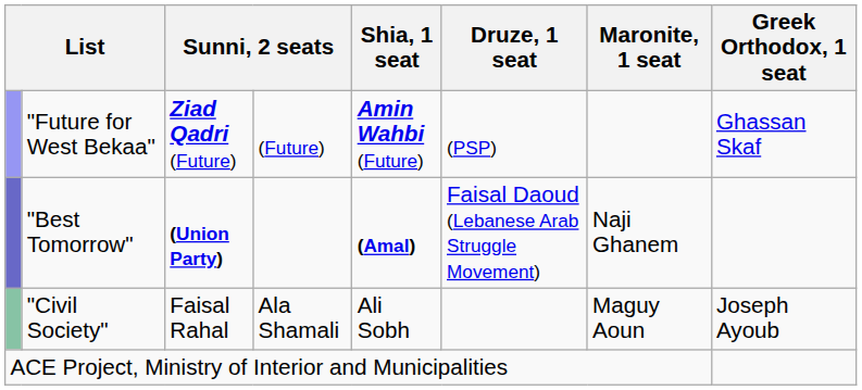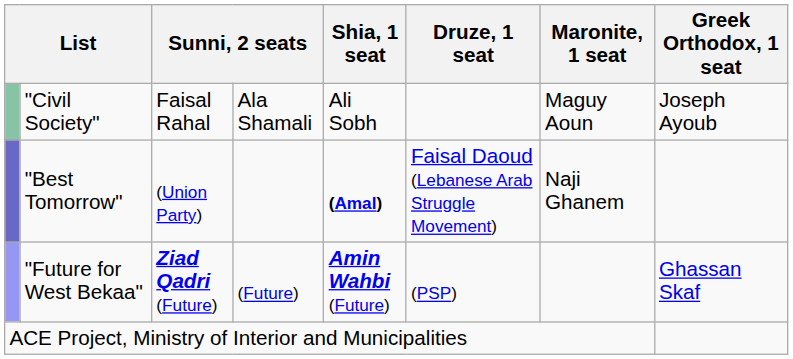rows swapped: "Future for West Bekaa" <-> "Civil Society"
"Best Tomorrow" | column 3: bold -> normal
